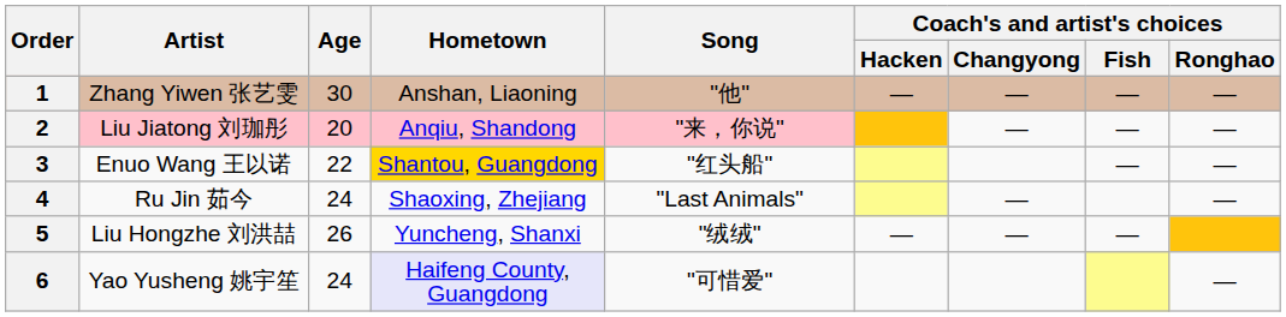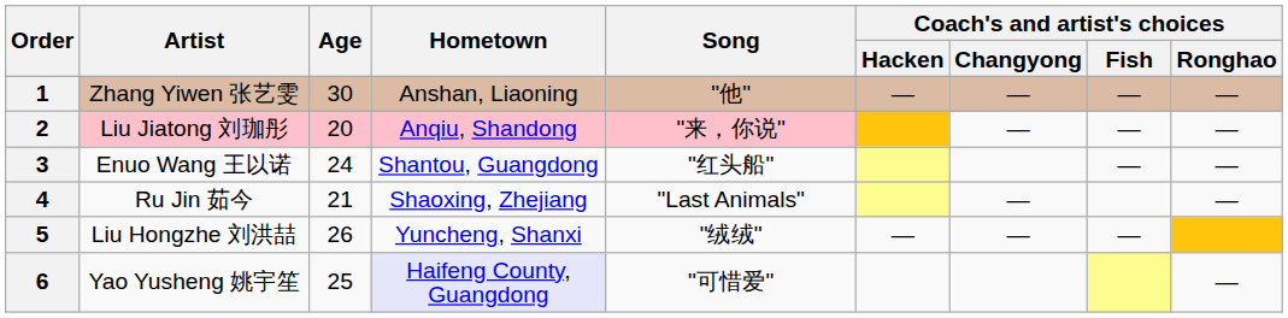3 | Age: 22 -> 24
3 | Hometown: gold background -> no background
4 | Age: 24 -> 21
6 | Age: 24 -> 25
